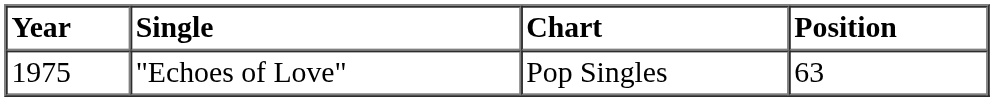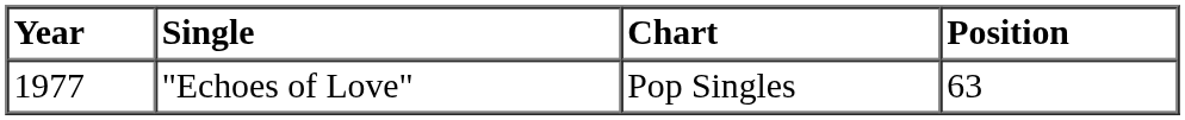"Echoes of Love" | Year: 1975 -> 1977
